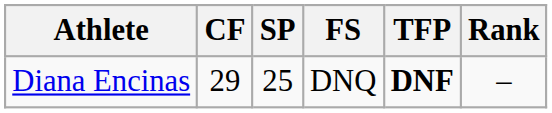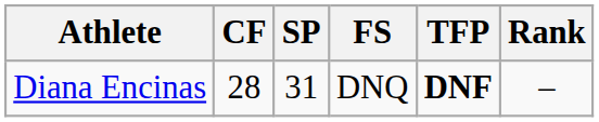Diana Encinas | CF: 29 -> 28
Diana Encinas | SP: 25 -> 31
